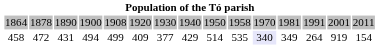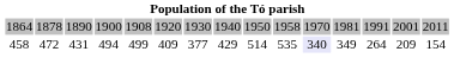458 | column 14: 919 -> 209
